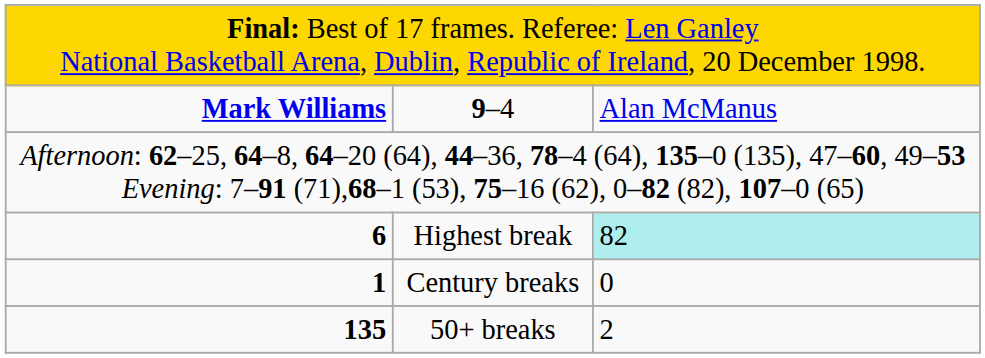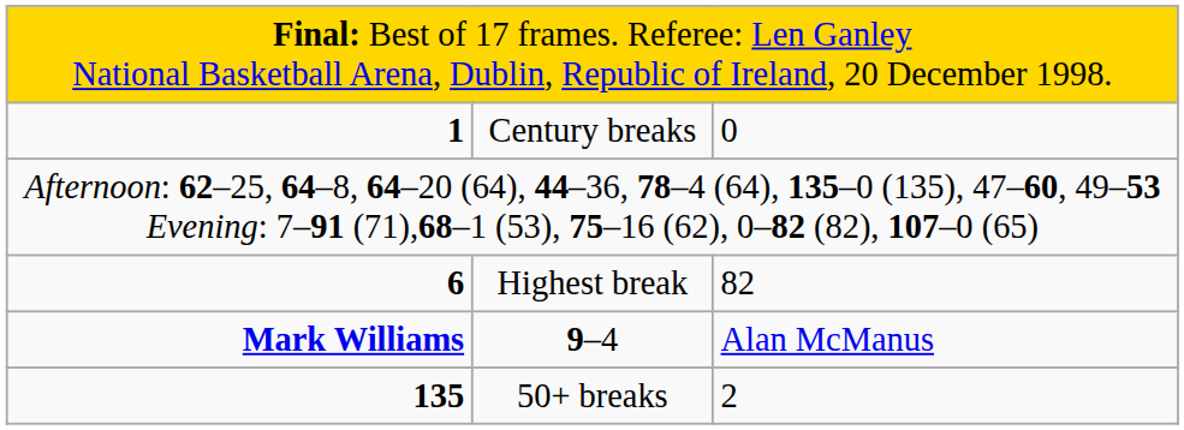rows swapped: 9–4 <-> Century breaks
Highest break | column 3: paleturquoise background -> no background
